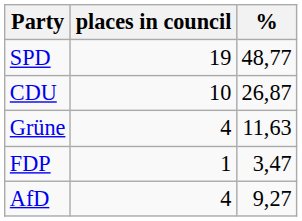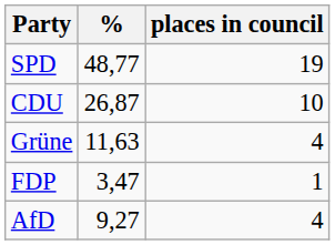columns swapped: % <-> places in council
